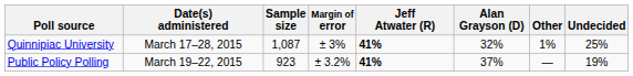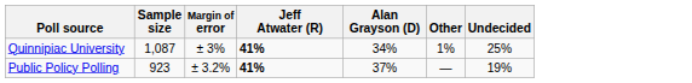- column: Date(s) administered | March 17–28, 2015 | March 19–22, 2015
Quinnipiac University | Alan Grayson (D): 32% -> 34%
